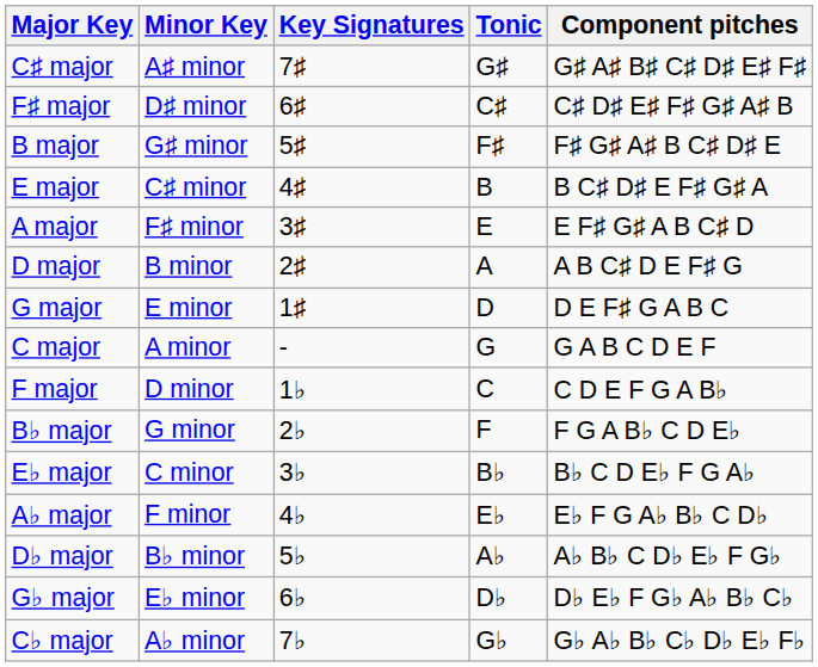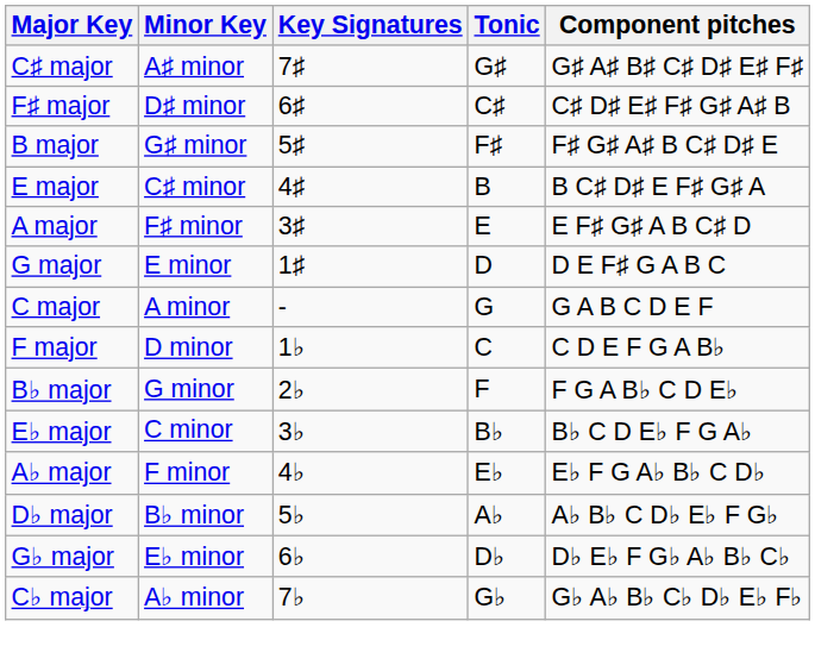- row: D major | B minor | 2♯ | A | A B C♯ D E F♯ G
